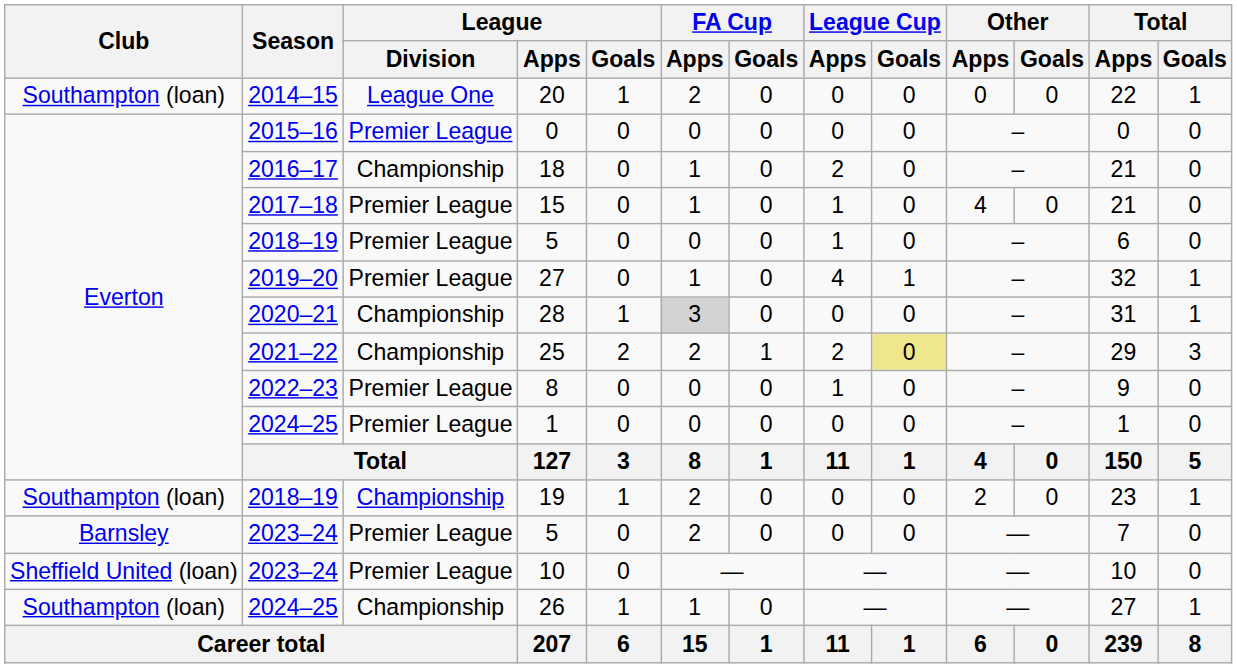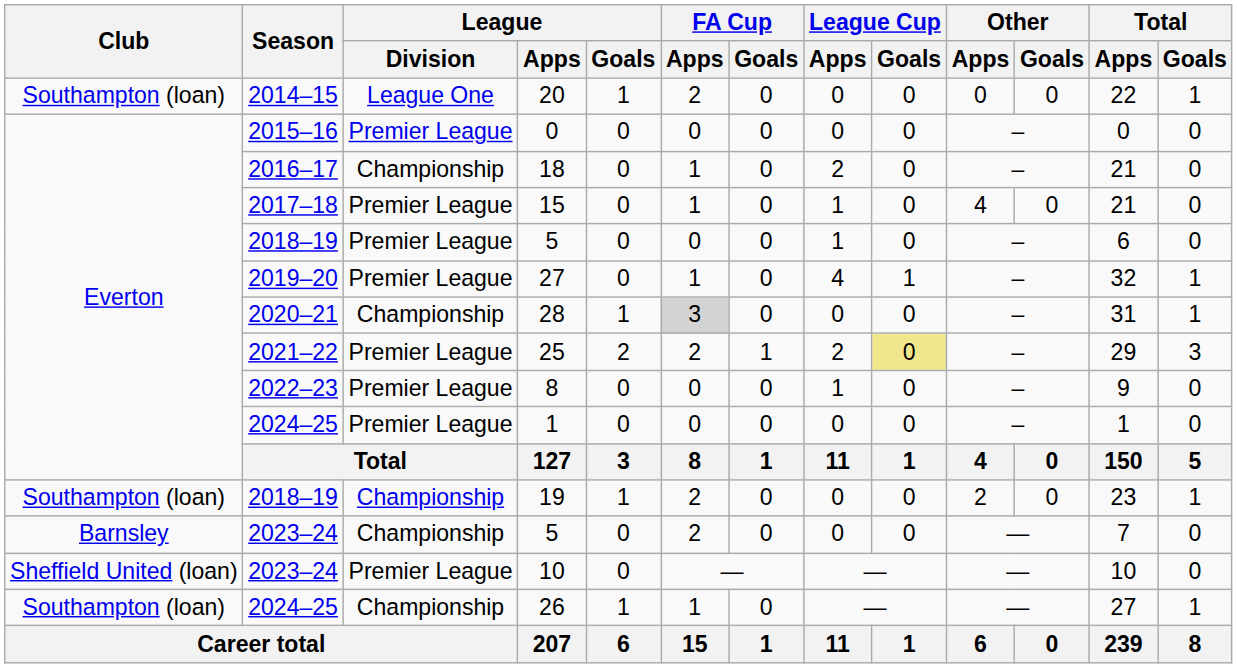25 | League / Division: Championship -> Premier League
2023–24 / 5 | League / Division: Premier League -> Championship
